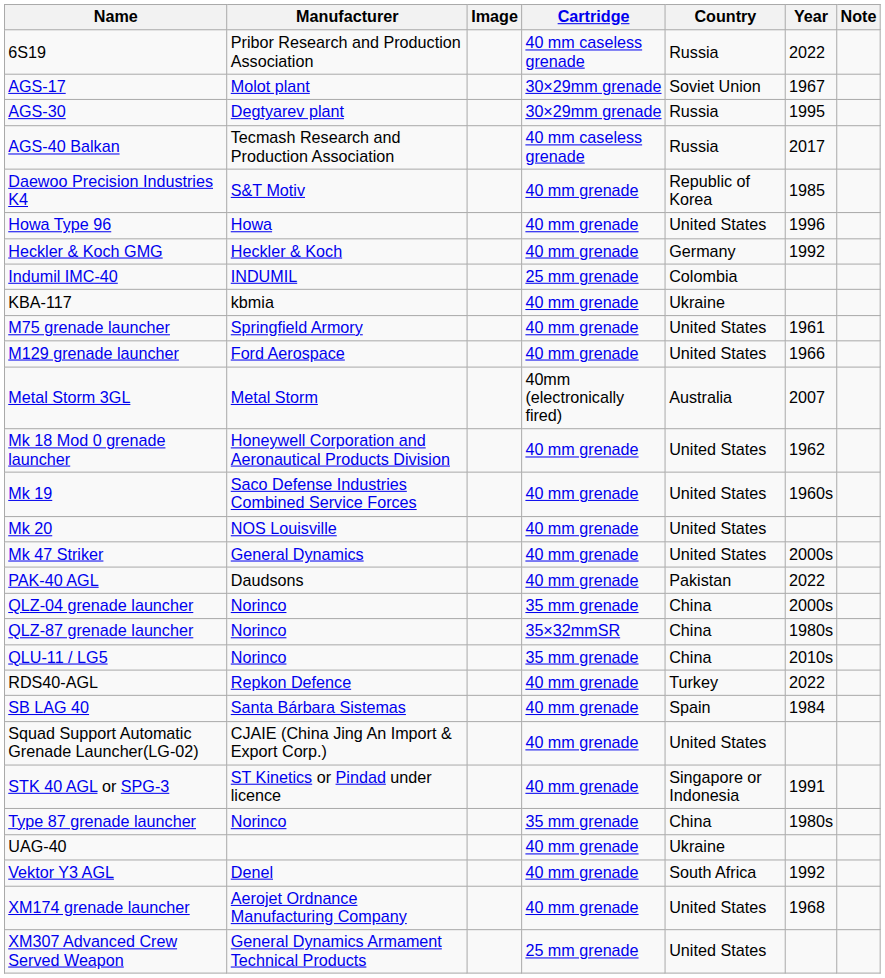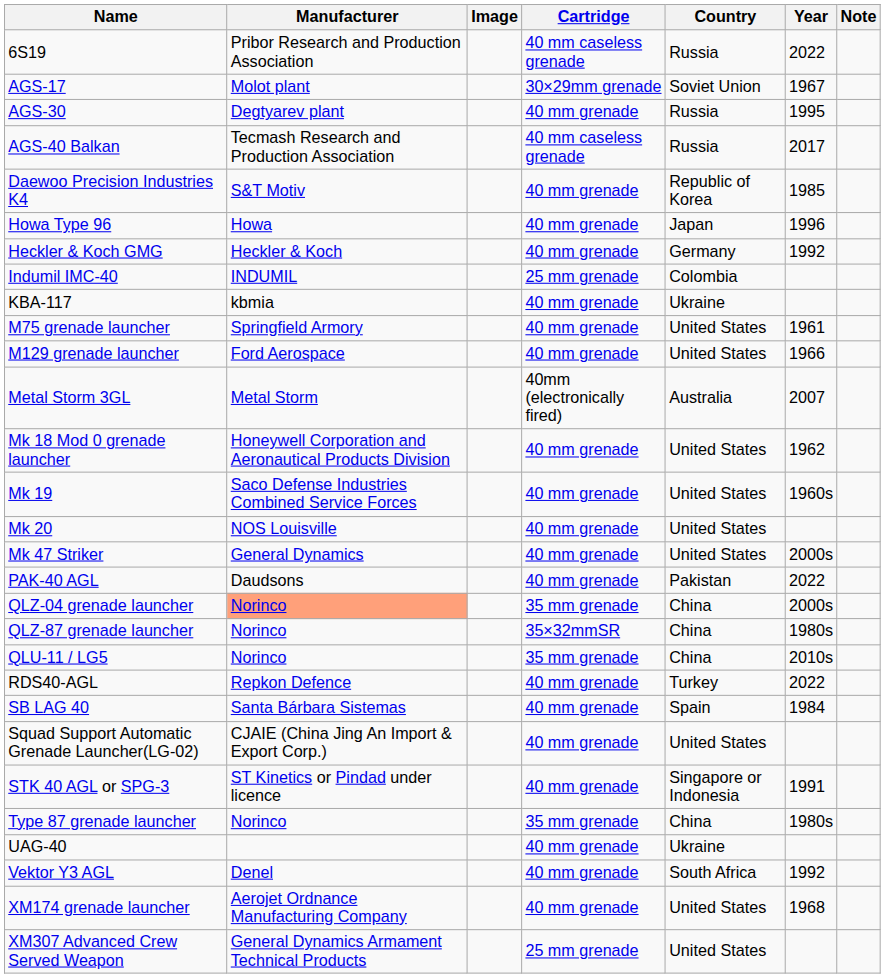AGS-30 | Cartridge: 30×29mm grenade -> 40 mm grenade
Howa Type 96 | Country: United States -> Japan
QLZ-04 grenade launcher | Manufacturer: no background -> lightsalmon background
